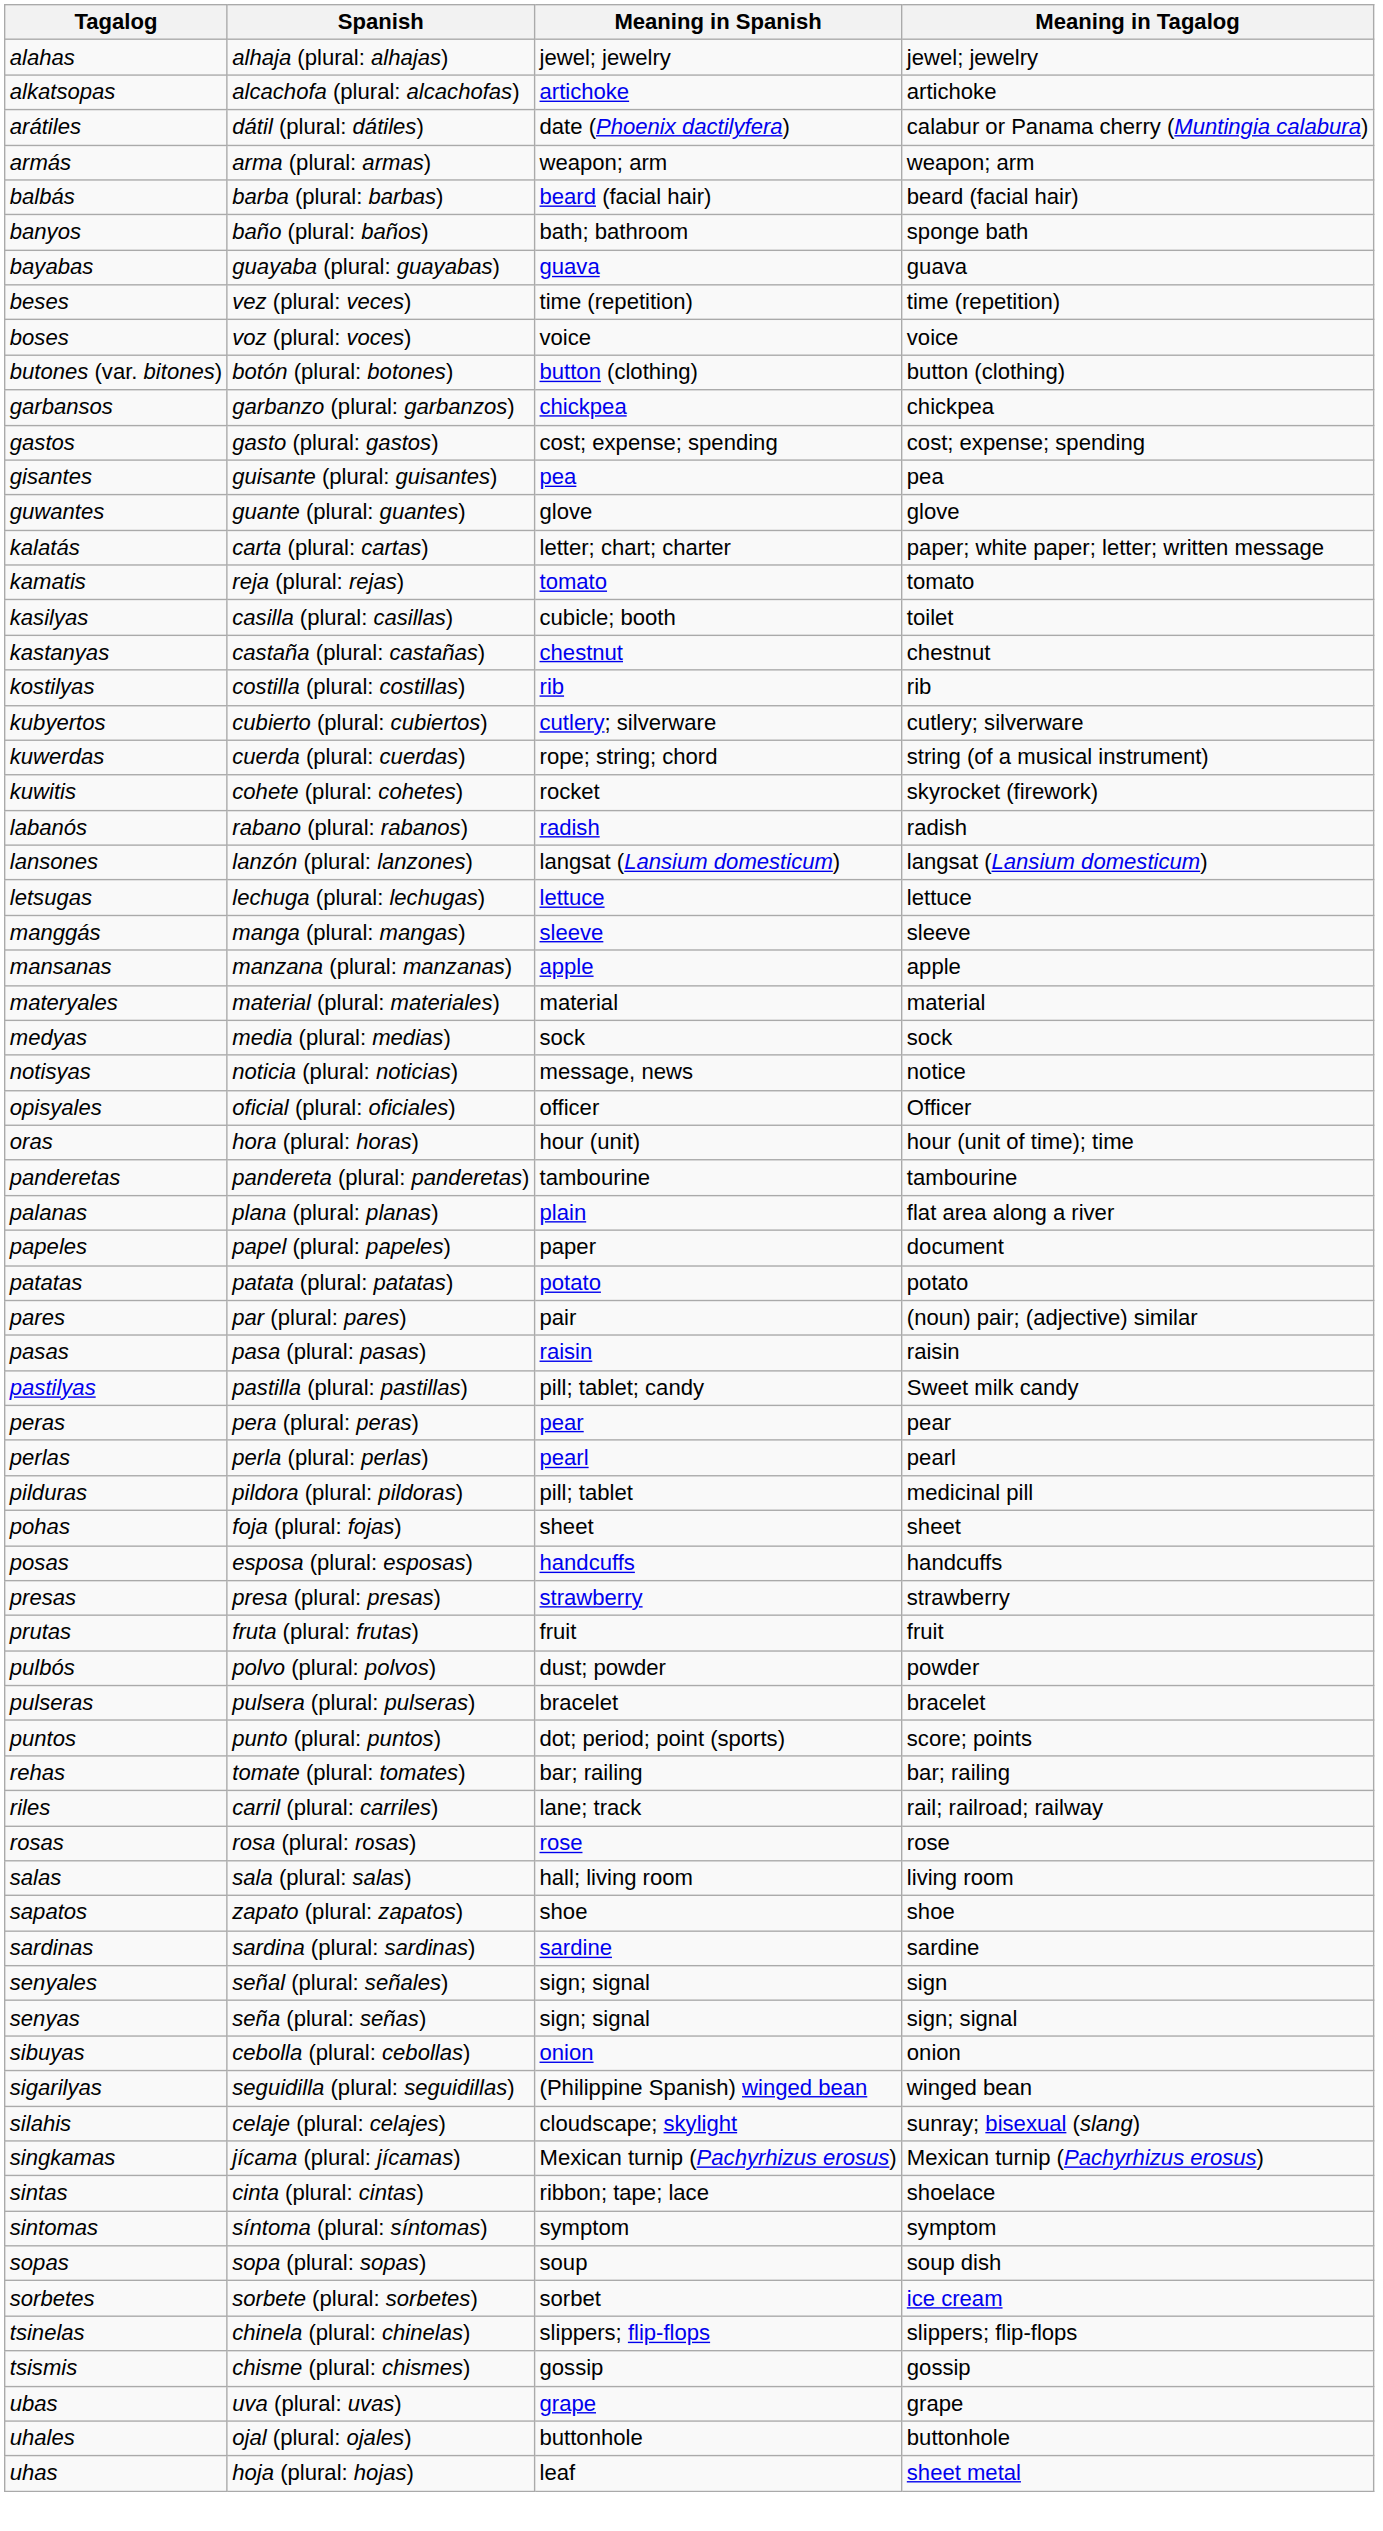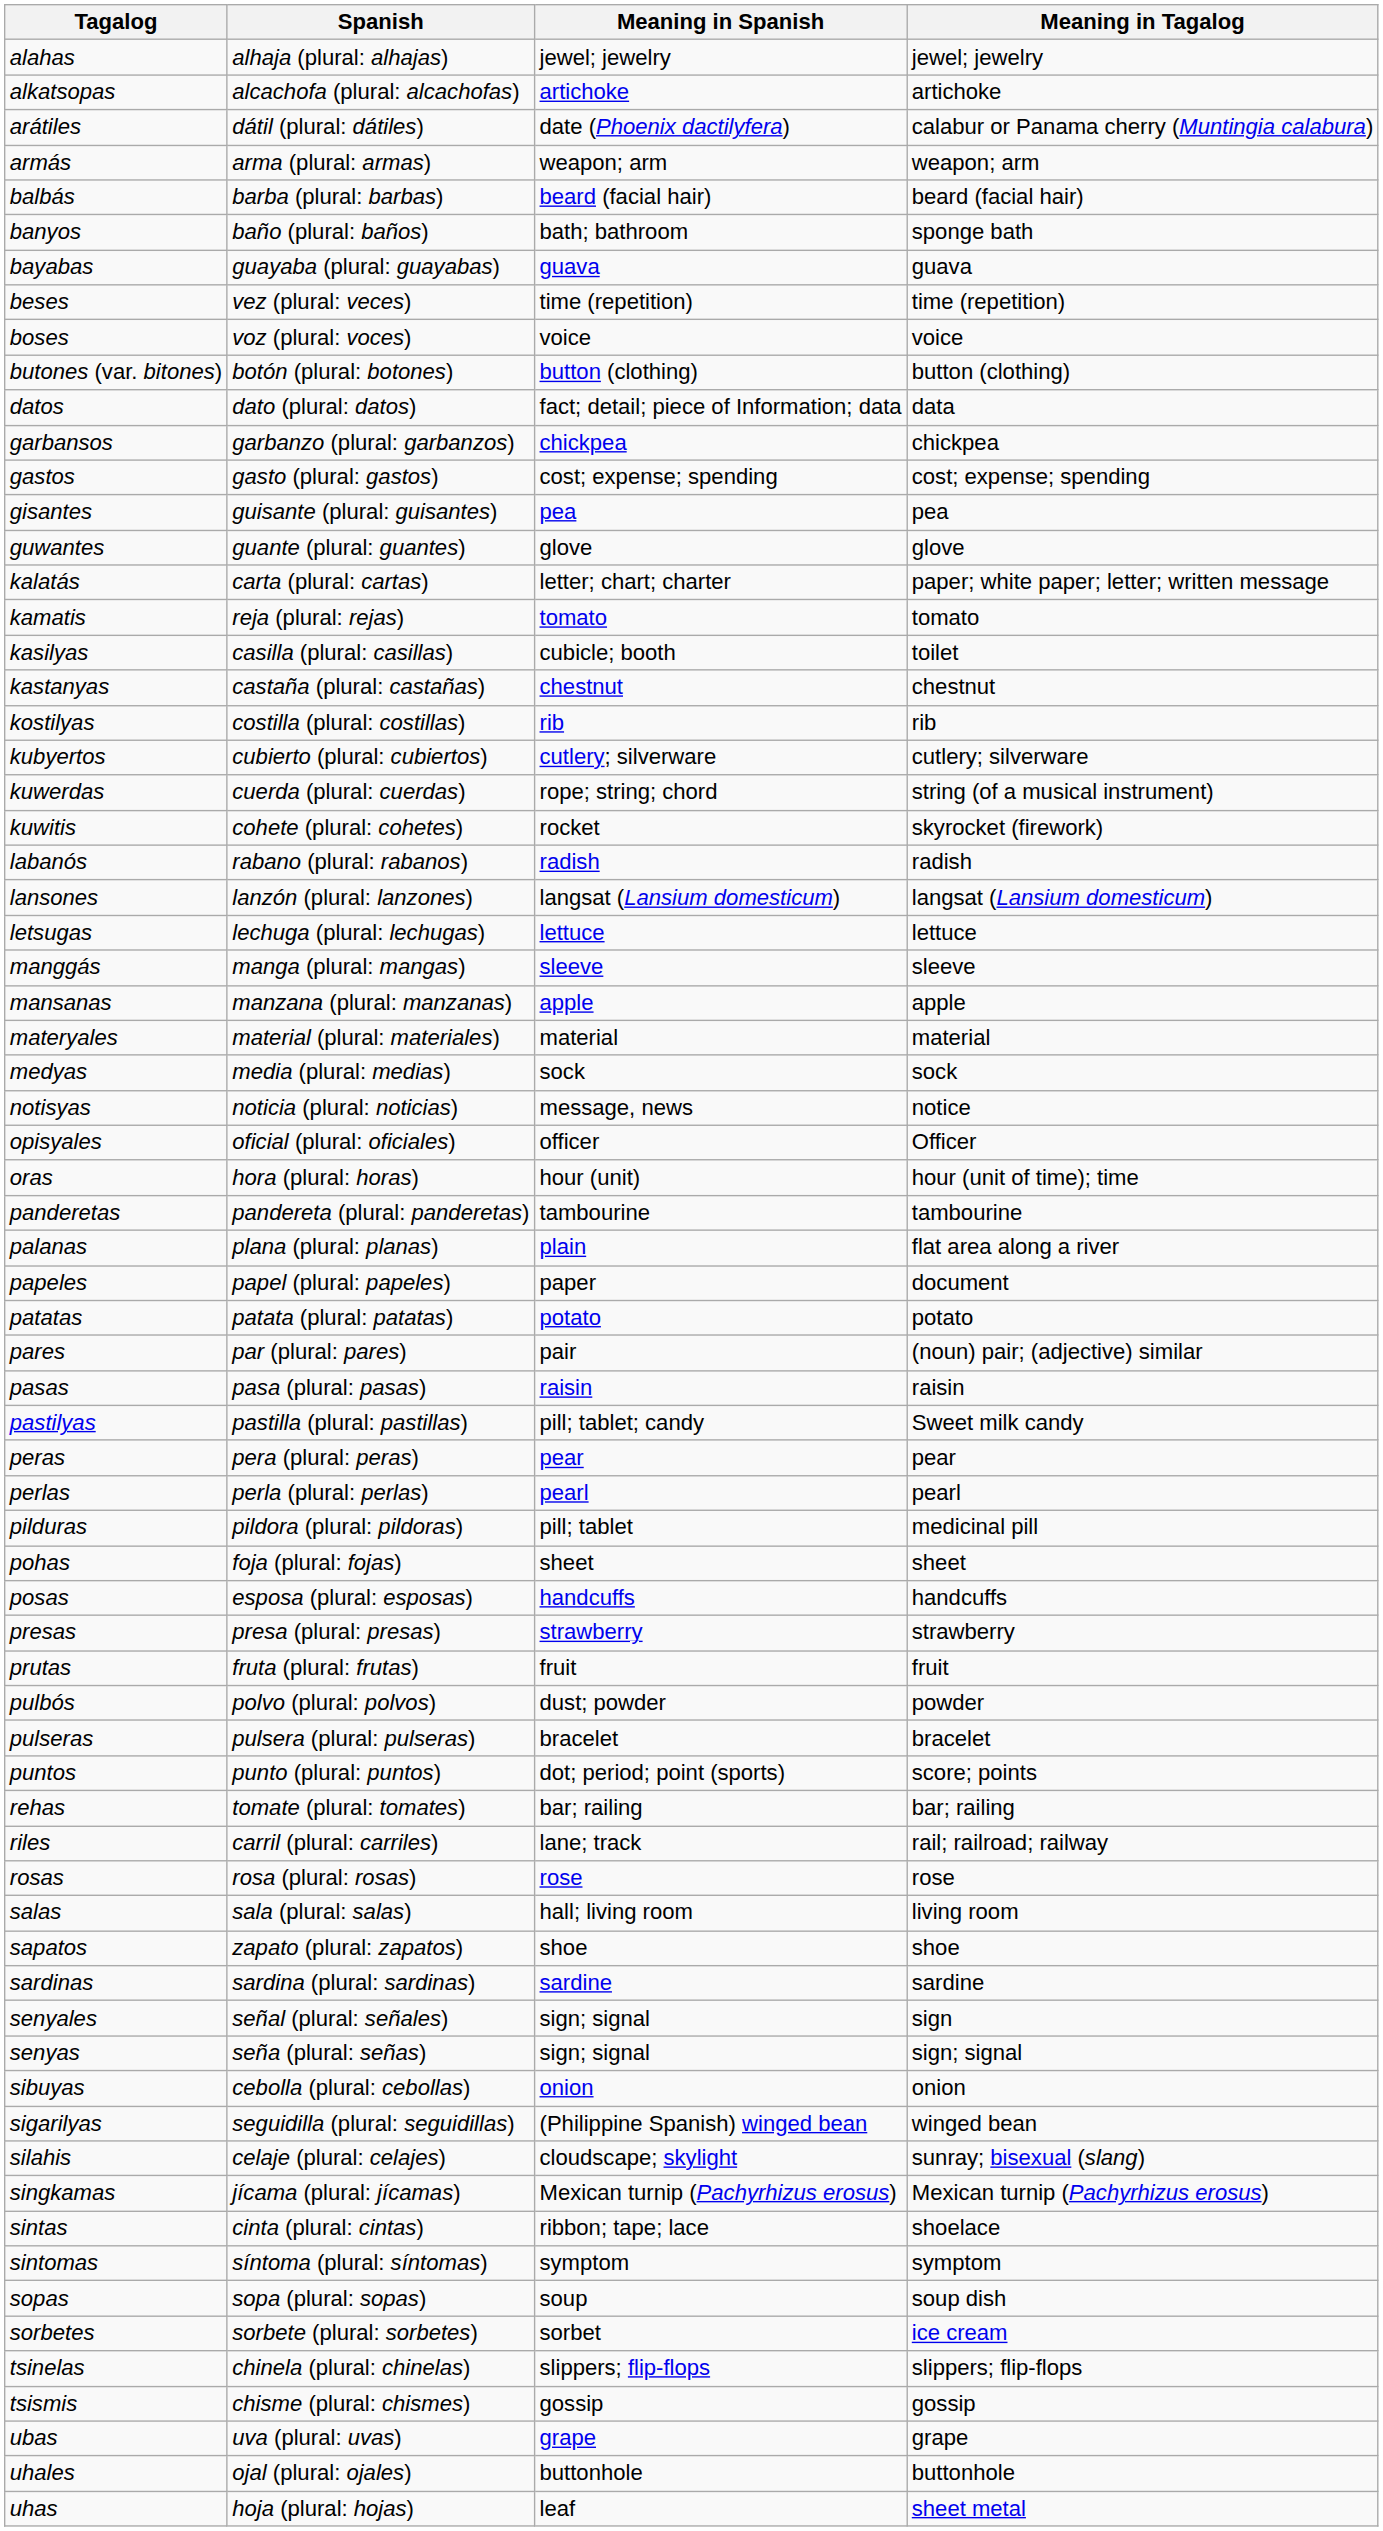+ row: datos | dato (plural: datos) | fact; detail; piece of Information; data | data
